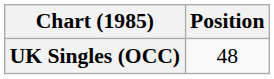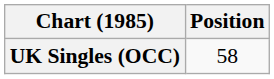UK Singles (OCC) | Position: 48 -> 58
